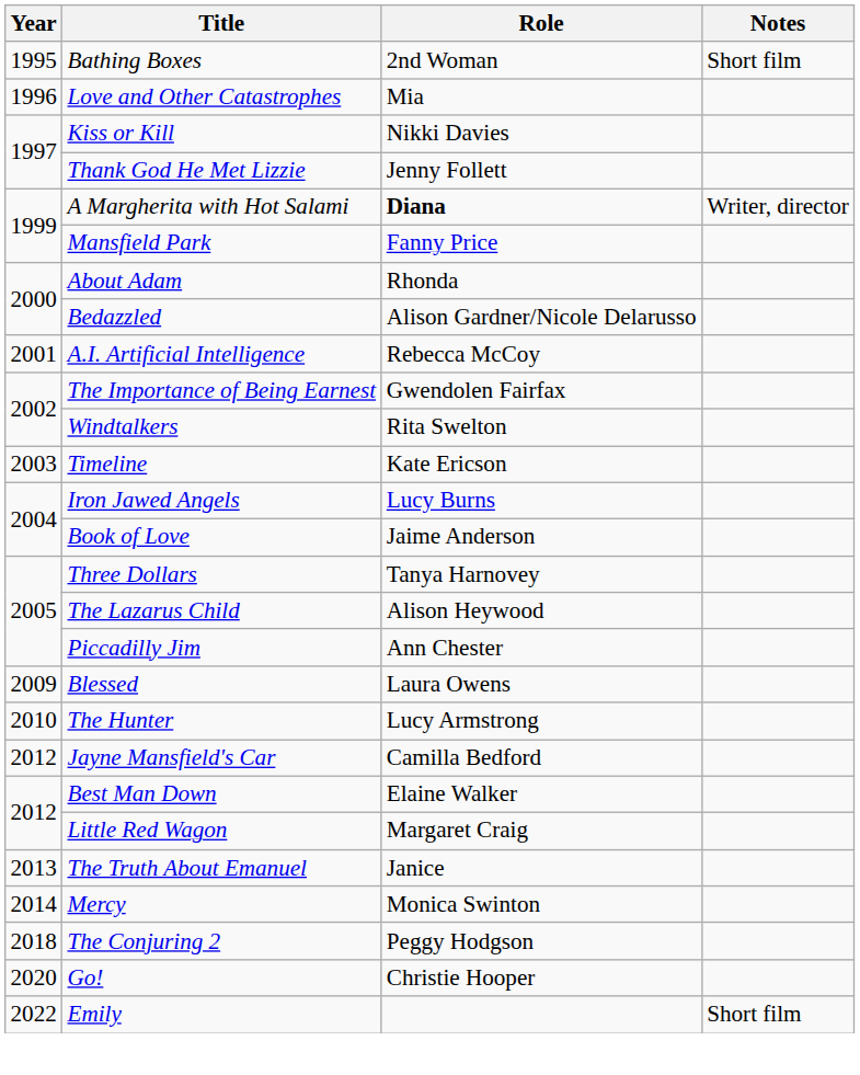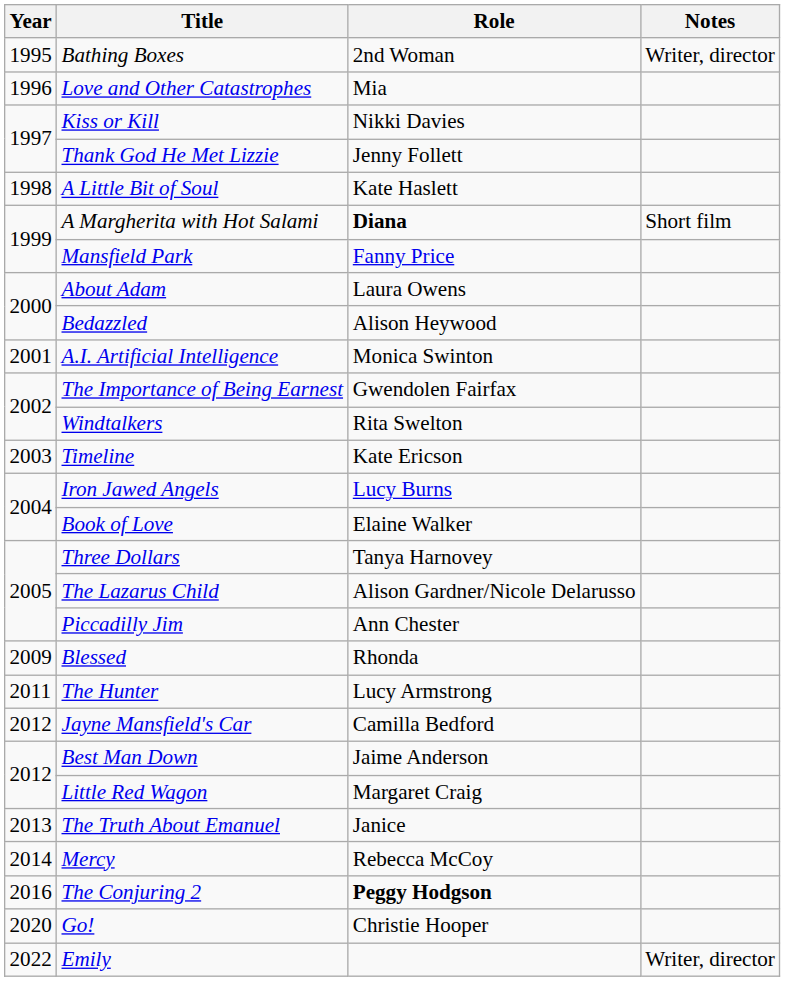Bathing Boxes | Notes: Short film -> Writer, director
+ row: 1998 | A Little Bit of Soul | Kate Haslett
A Margherita with Hot Salami | Notes: Writer, director -> Short film
About Adam | Role: Rhonda -> Laura Owens
Bedazzled | Role: Alison Gardner/Nicole Delarusso -> Alison Heywood
A.I. Artificial Intelligence | Role: Rebecca McCoy -> Monica Swinton
Book of Love | Role: Jaime Anderson -> Elaine Walker
The Lazarus Child | Role: Alison Heywood -> Alison Gardner/Nicole Delarusso
Blessed | Role: Laura Owens -> Rhonda
The Hunter | Year: 2010 -> 2011
Best Man Down | Role: Elaine Walker -> Jaime Anderson
Mercy | Role: Monica Swinton -> Rebecca McCoy
The Conjuring 2 | Year: 2018 -> 2016
The Conjuring 2 | Role: normal -> bold
Emily | Notes: Short film -> Writer, director
